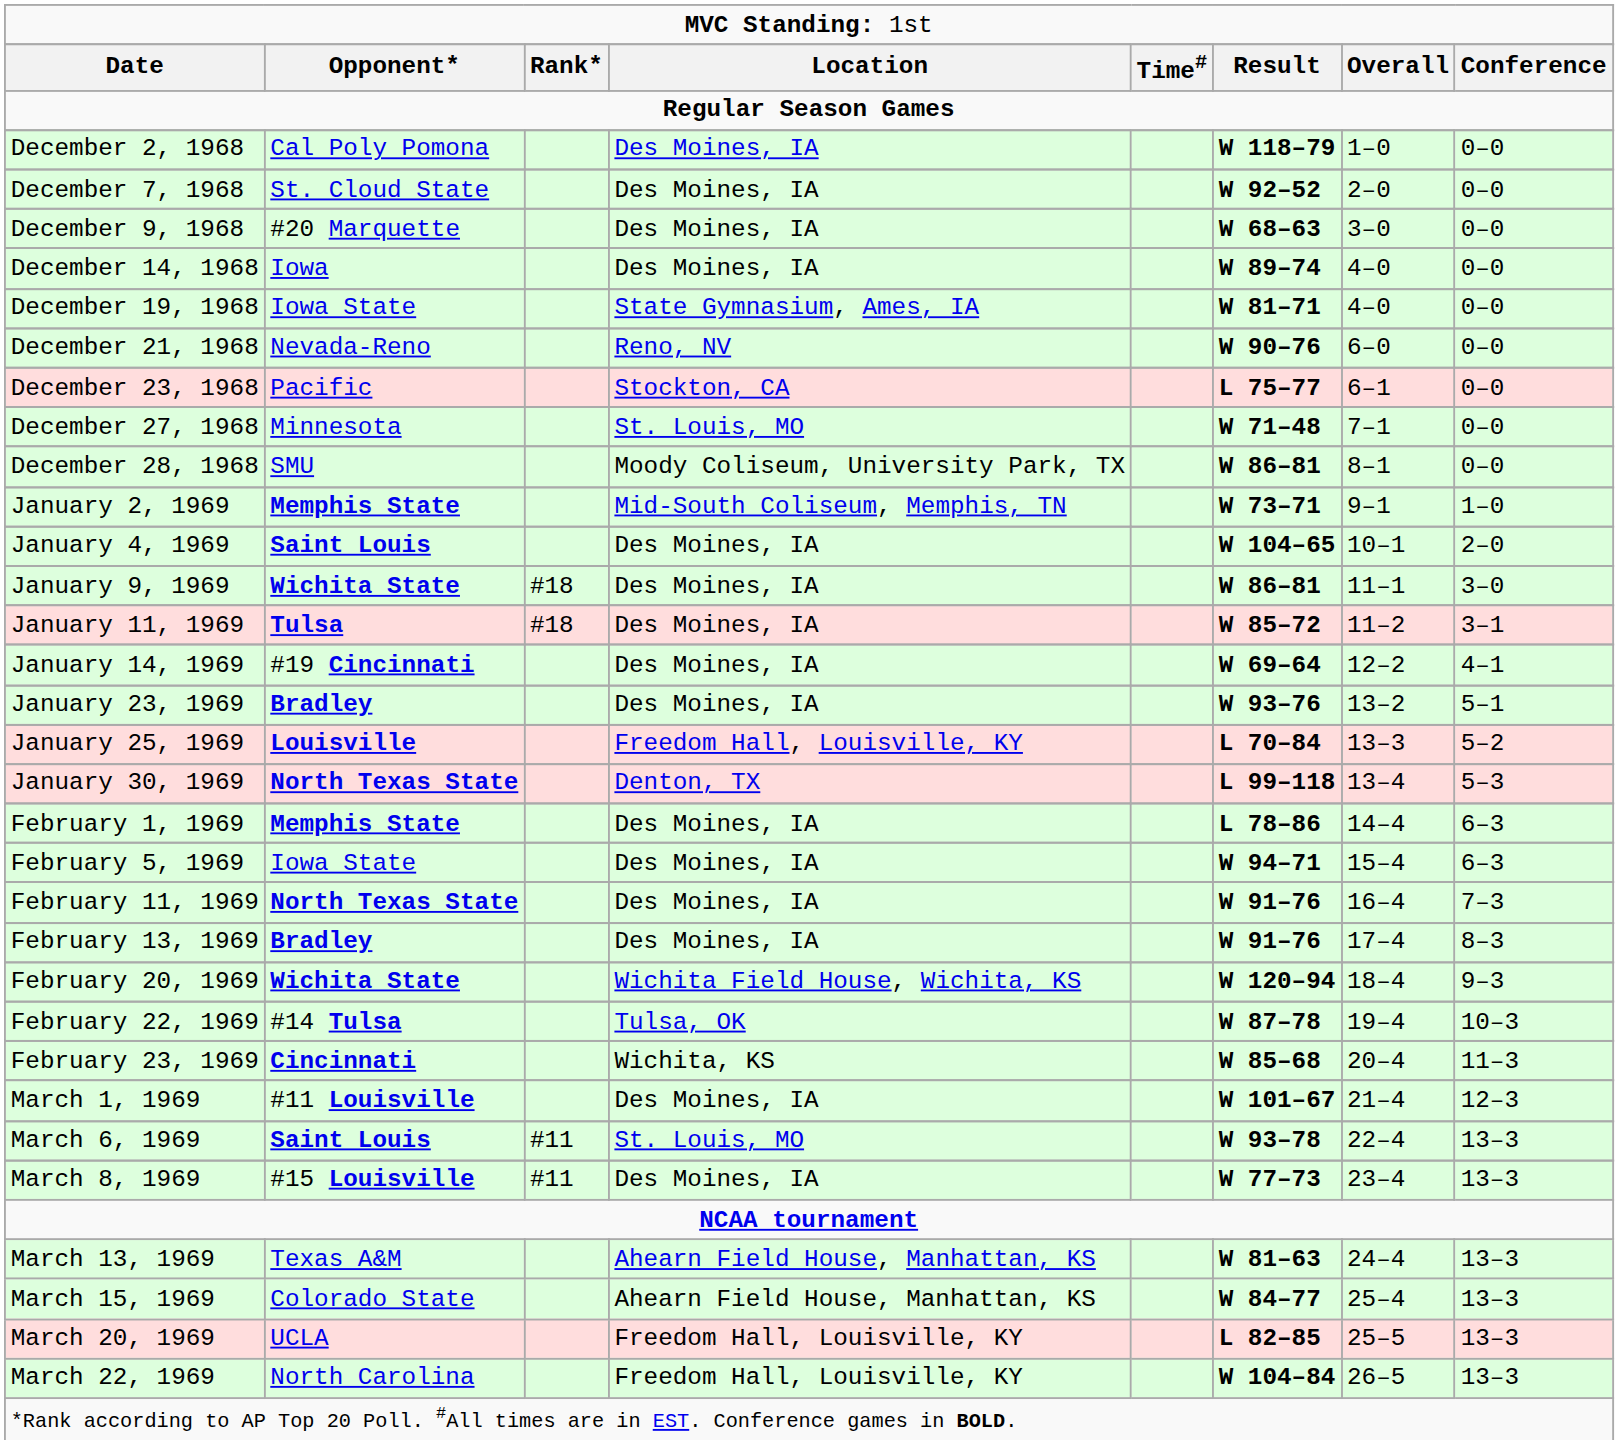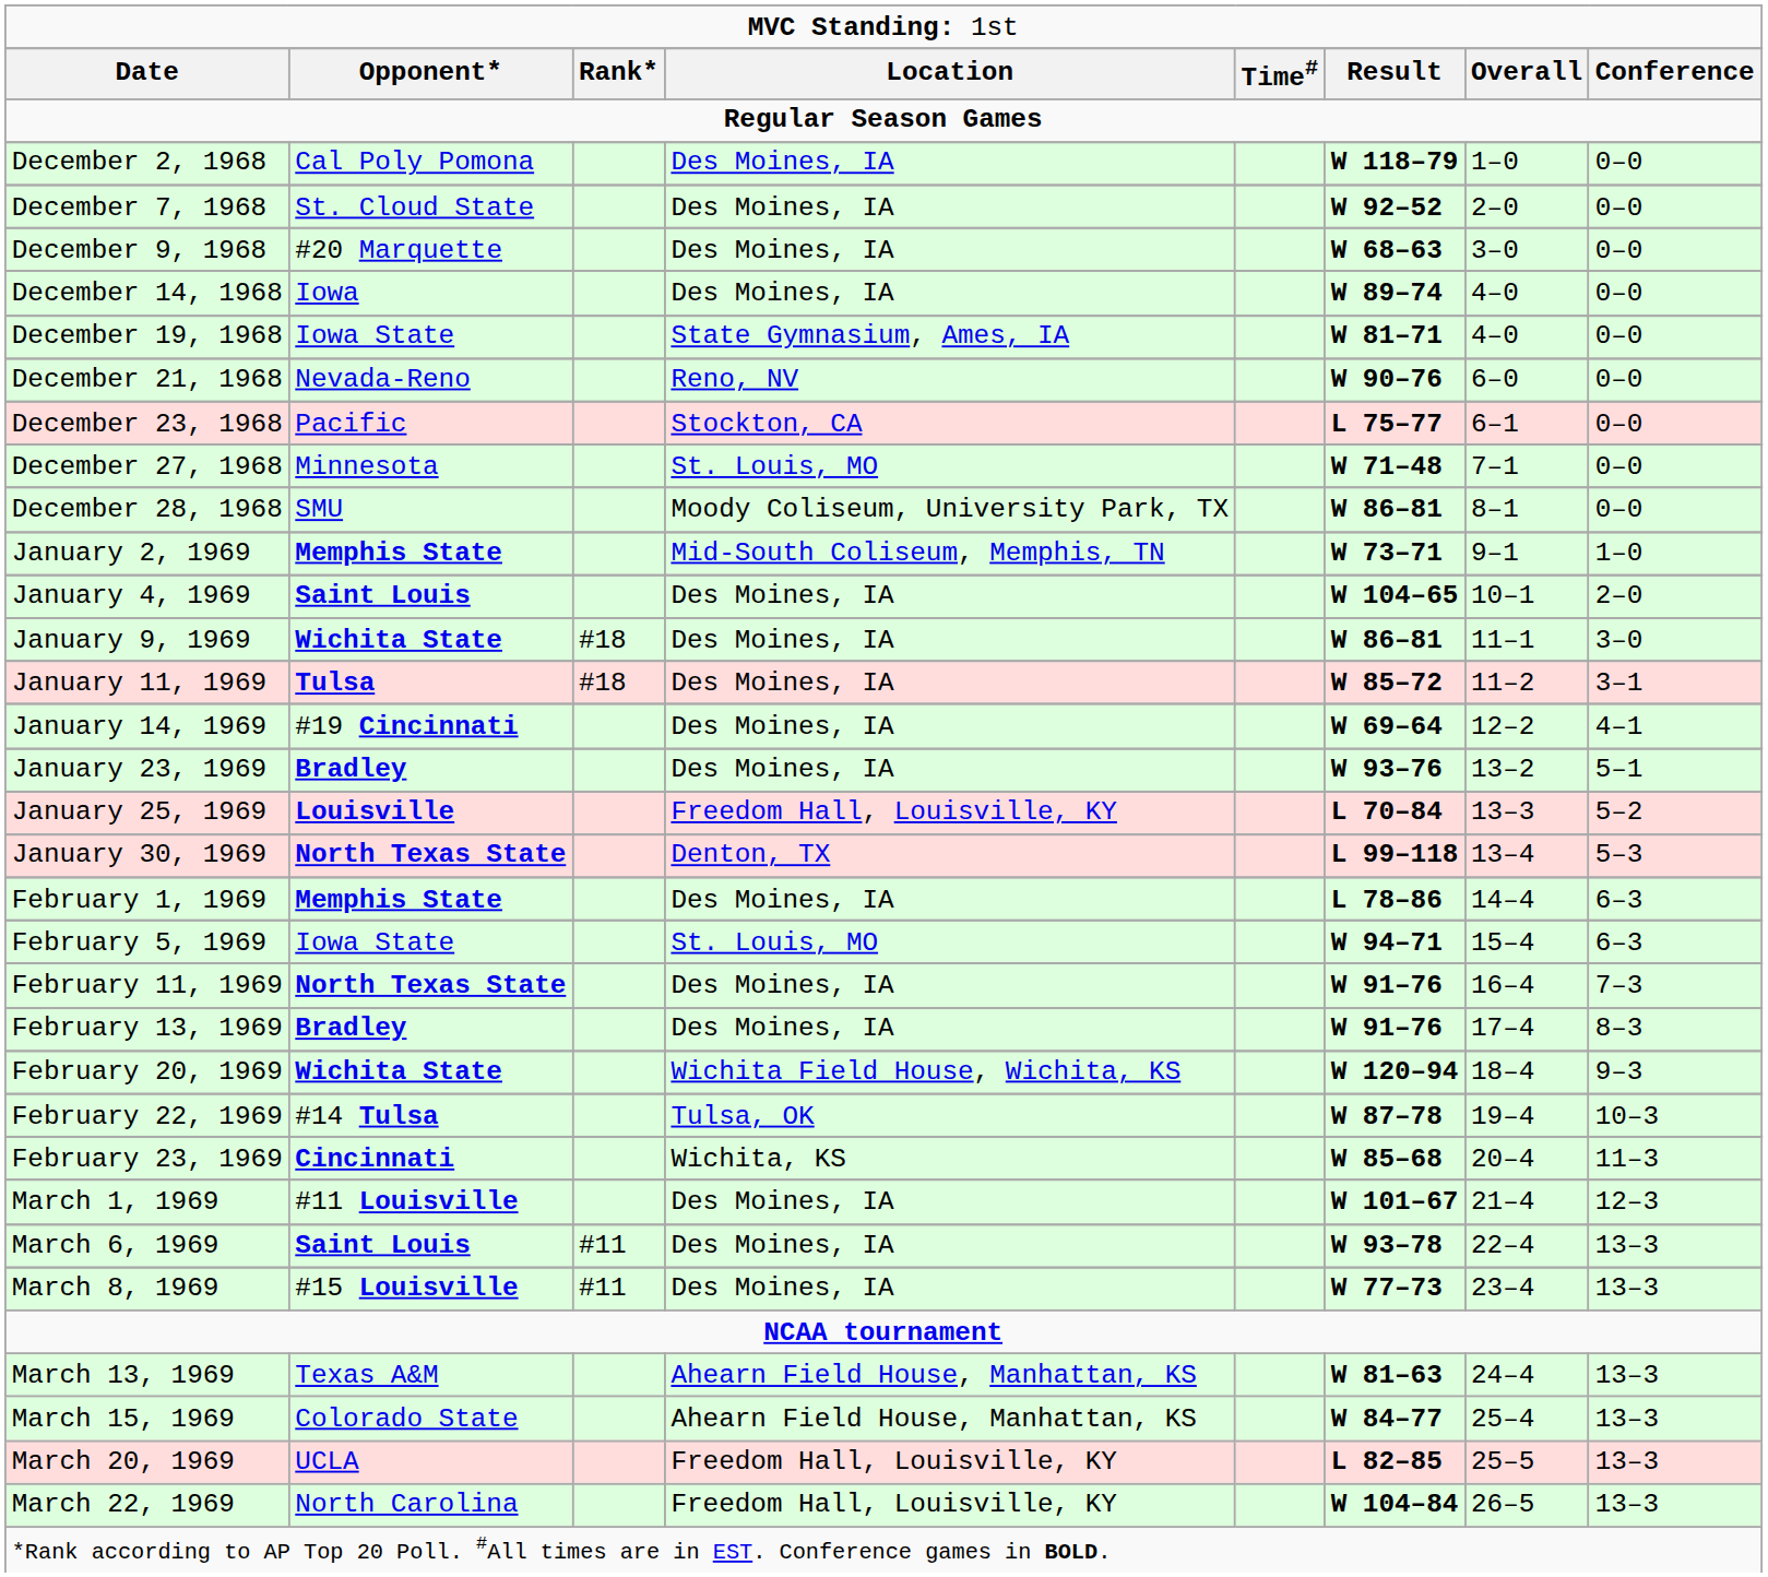February 5, 1969 | column 4: Des Moines, IA -> St. Louis, MO
March 6, 1969 | column 4: St. Louis, MO -> Des Moines, IA
